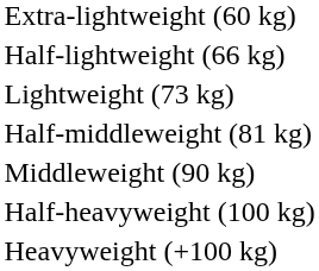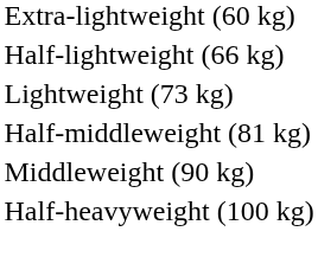- row: Heavyweight (+100 kg)
